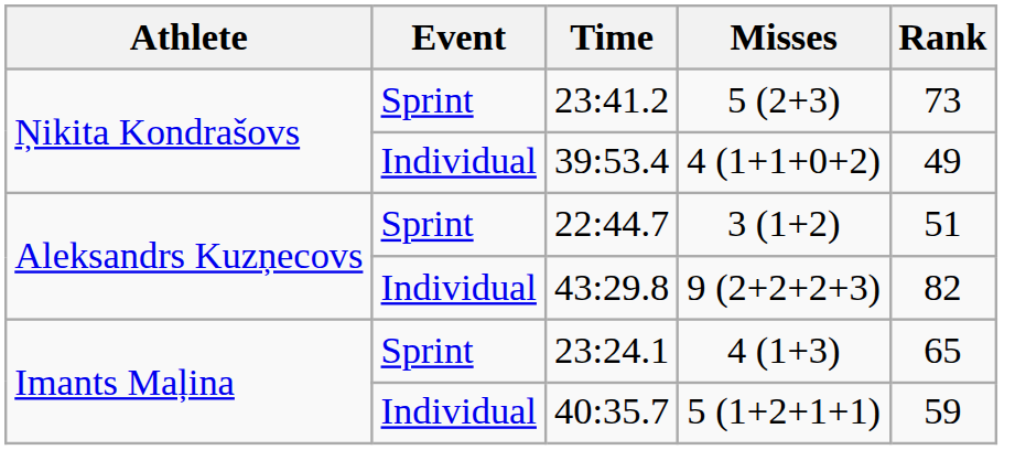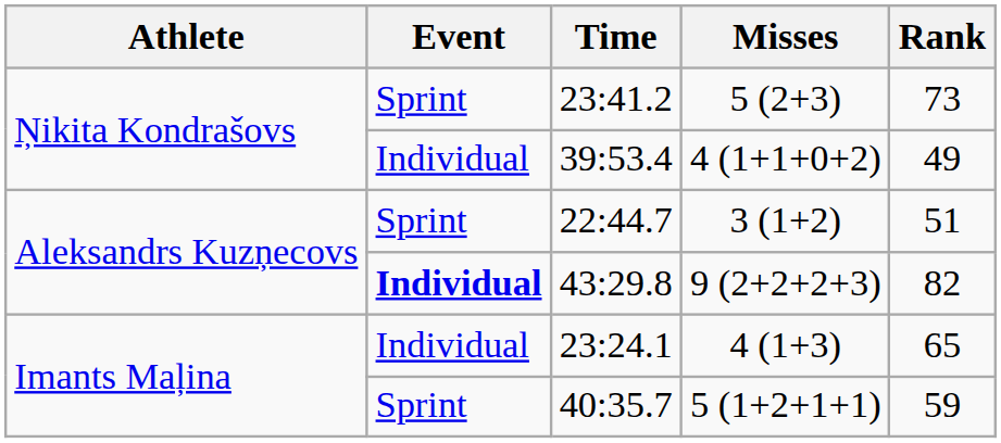43:29.8 | Event: normal -> bold
23:24.1 | Event: Sprint -> Individual
40:35.7 | Event: Individual -> Sprint
